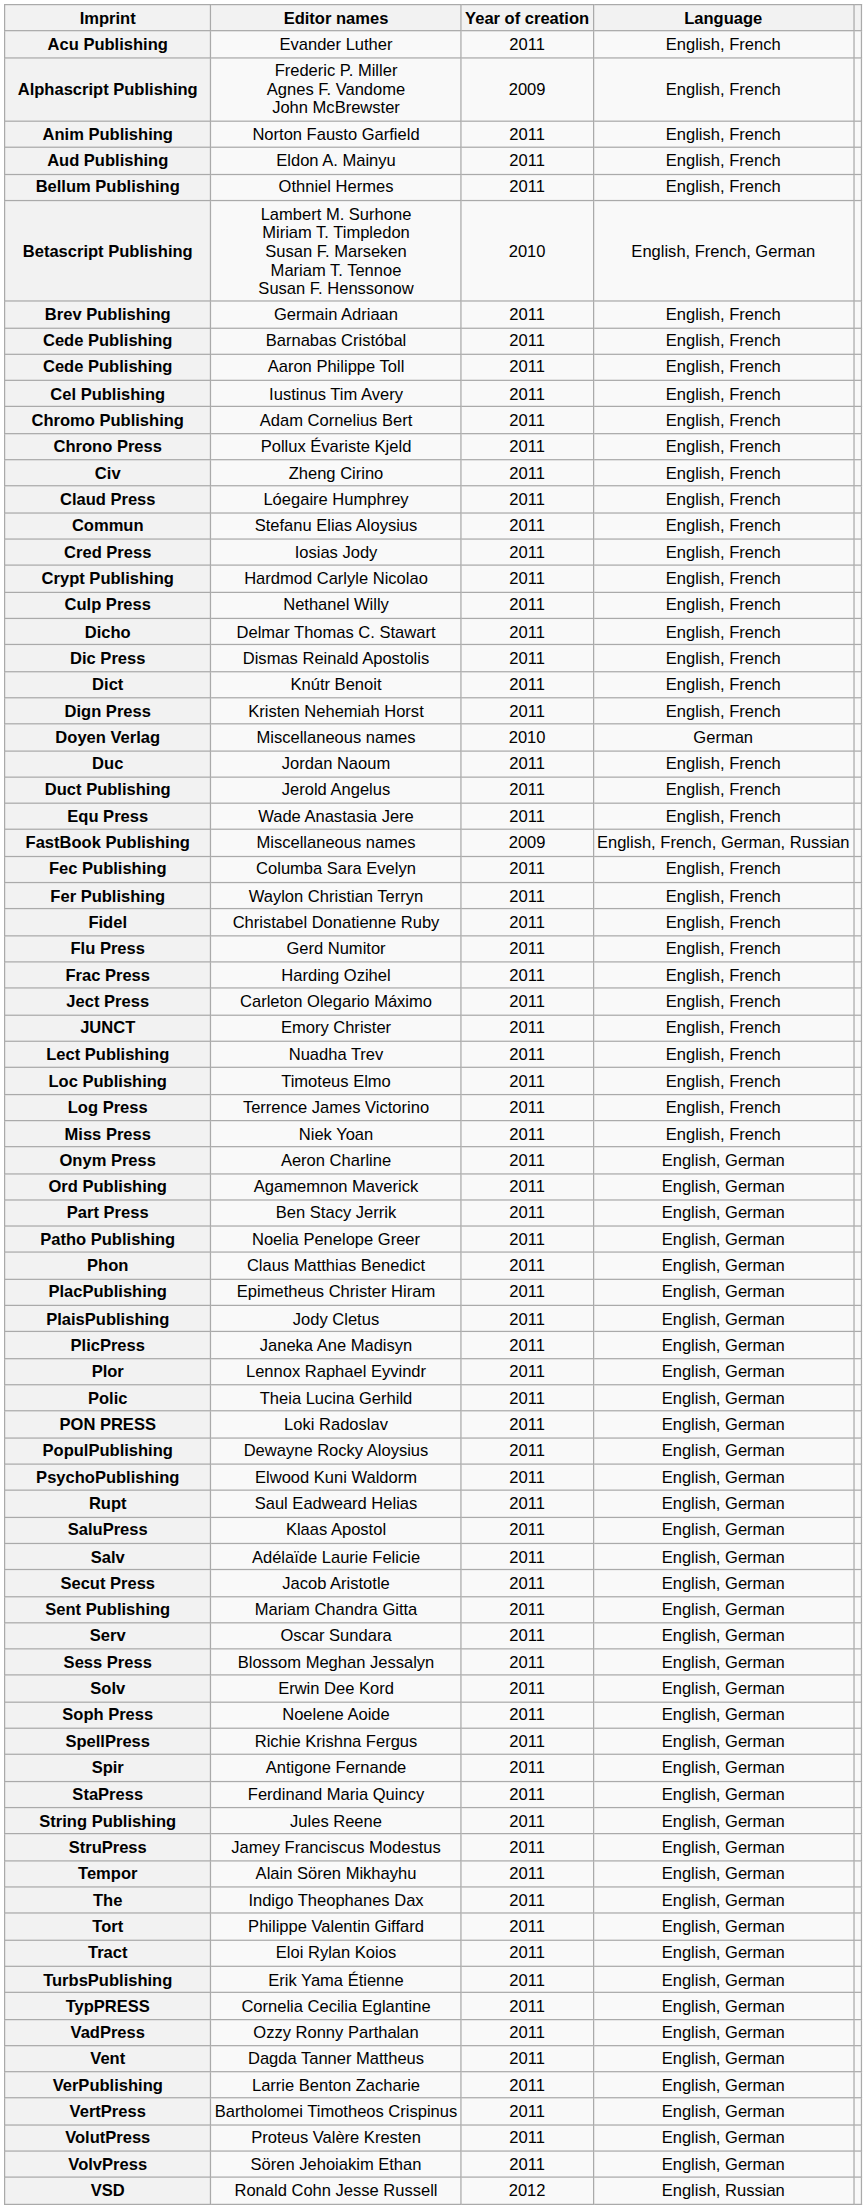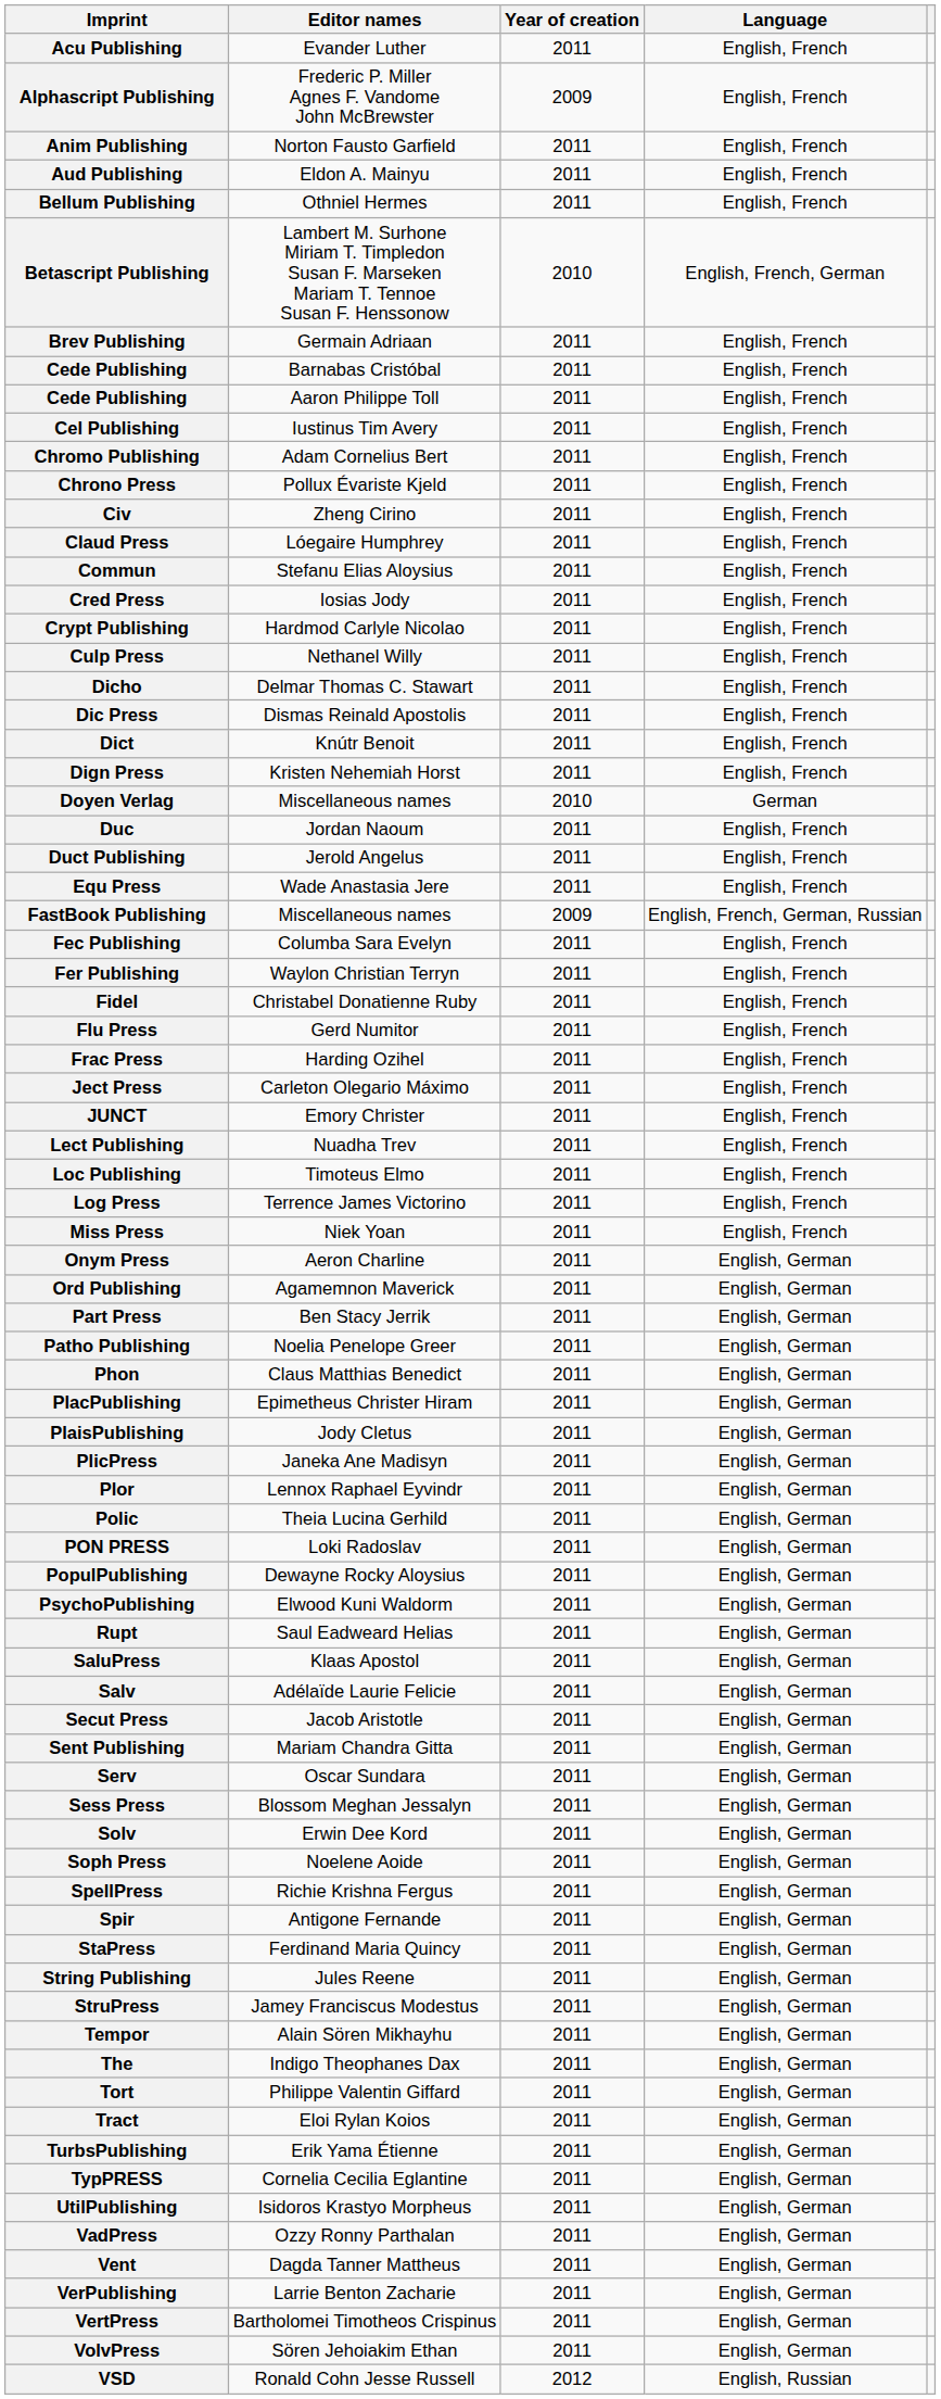+ row: UtilPublishing | Isidoros Krastyo Morpheus | 2011 | English, German
- row: VolutPress | Proteus Valère Kresten | 2011 | English, German
